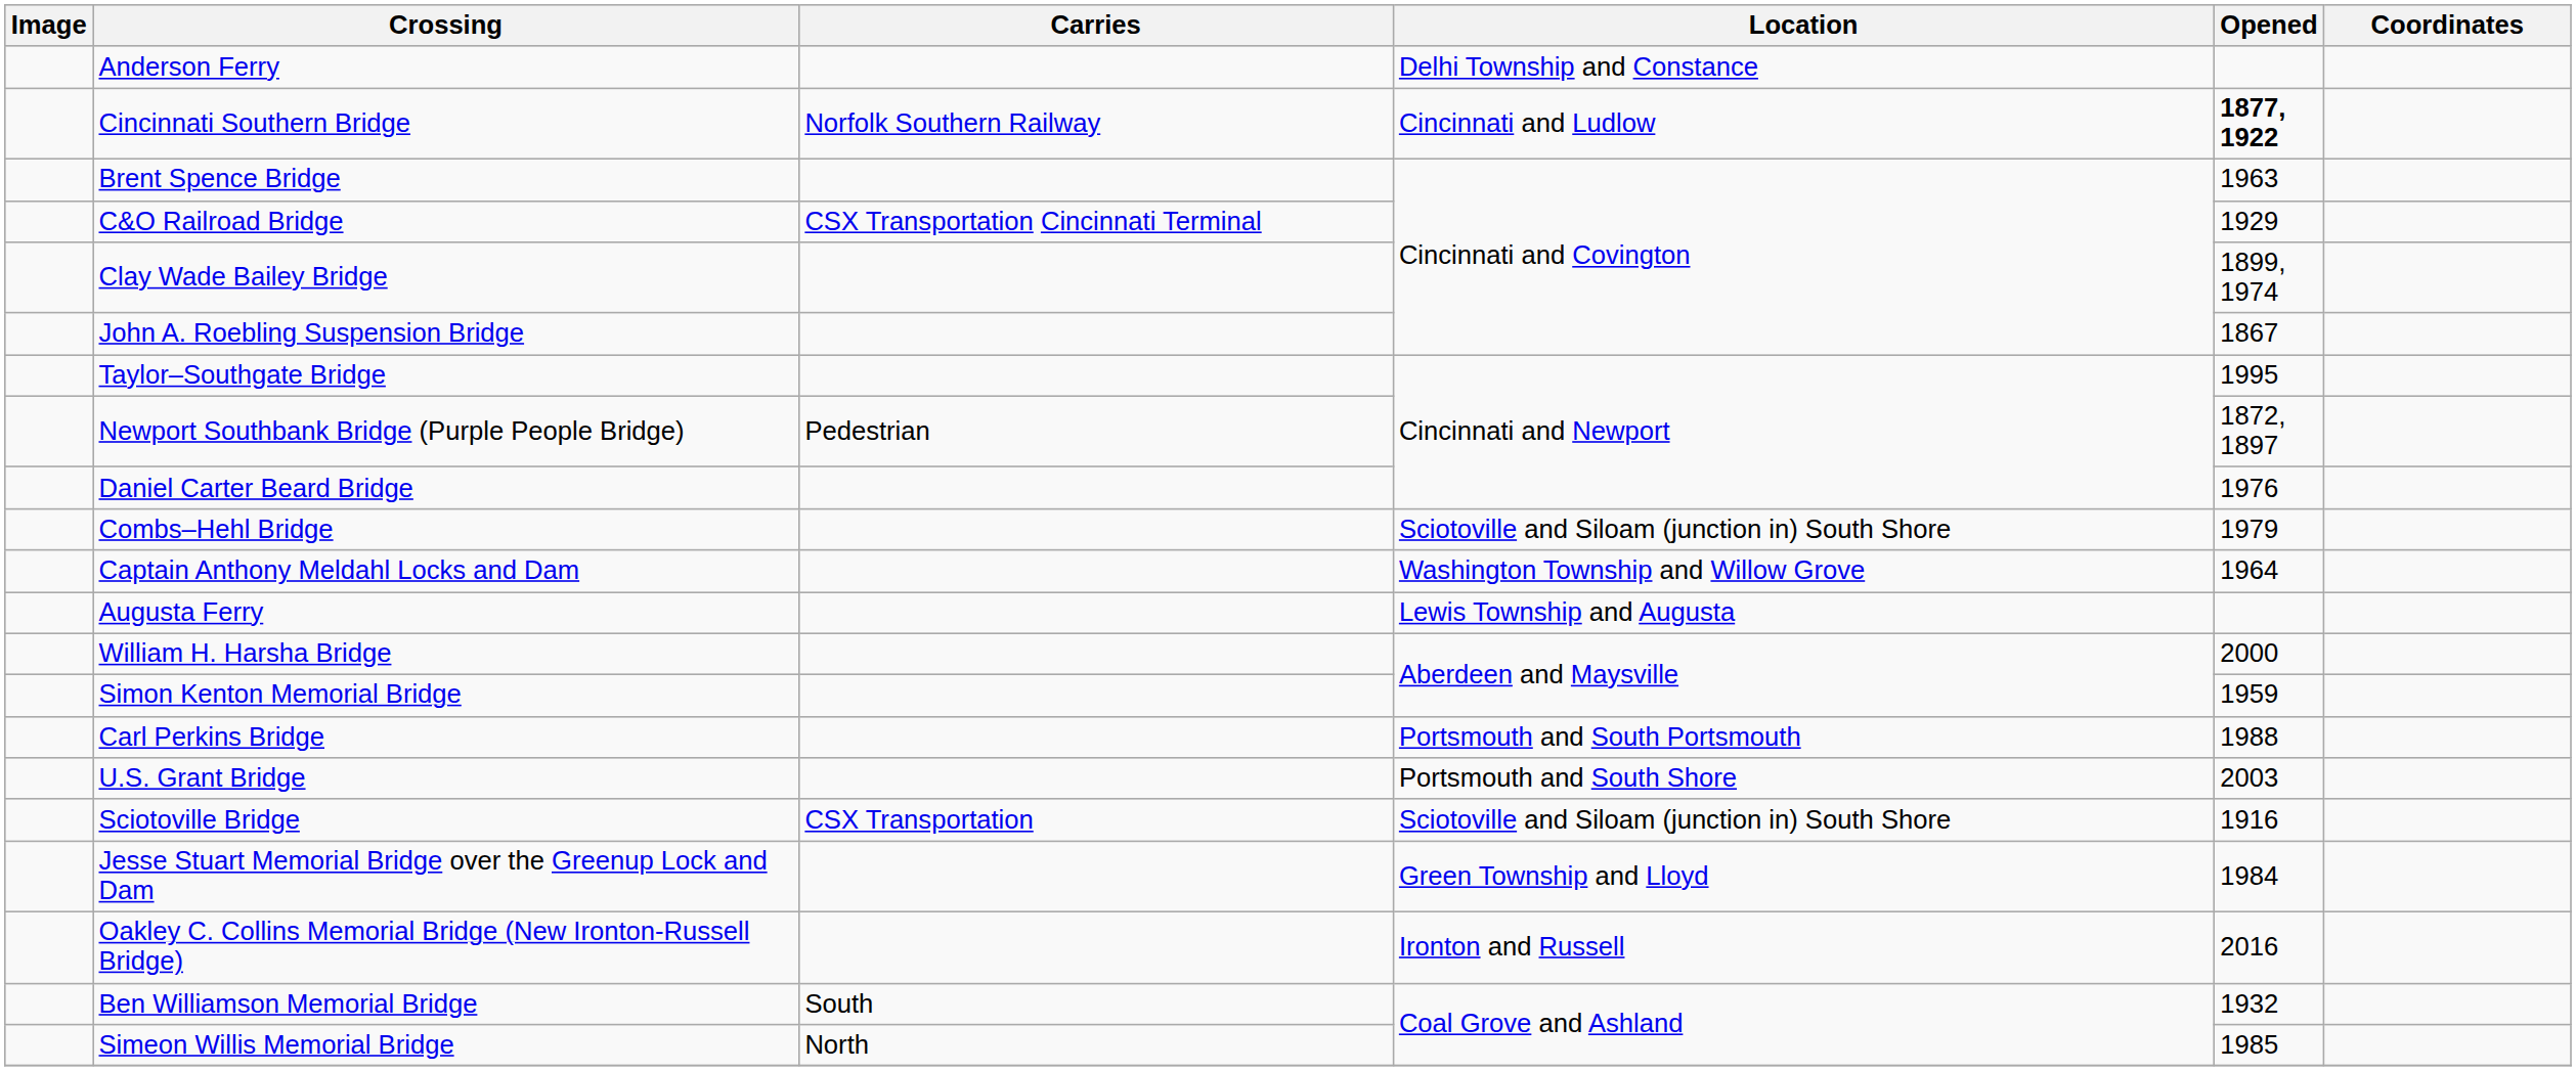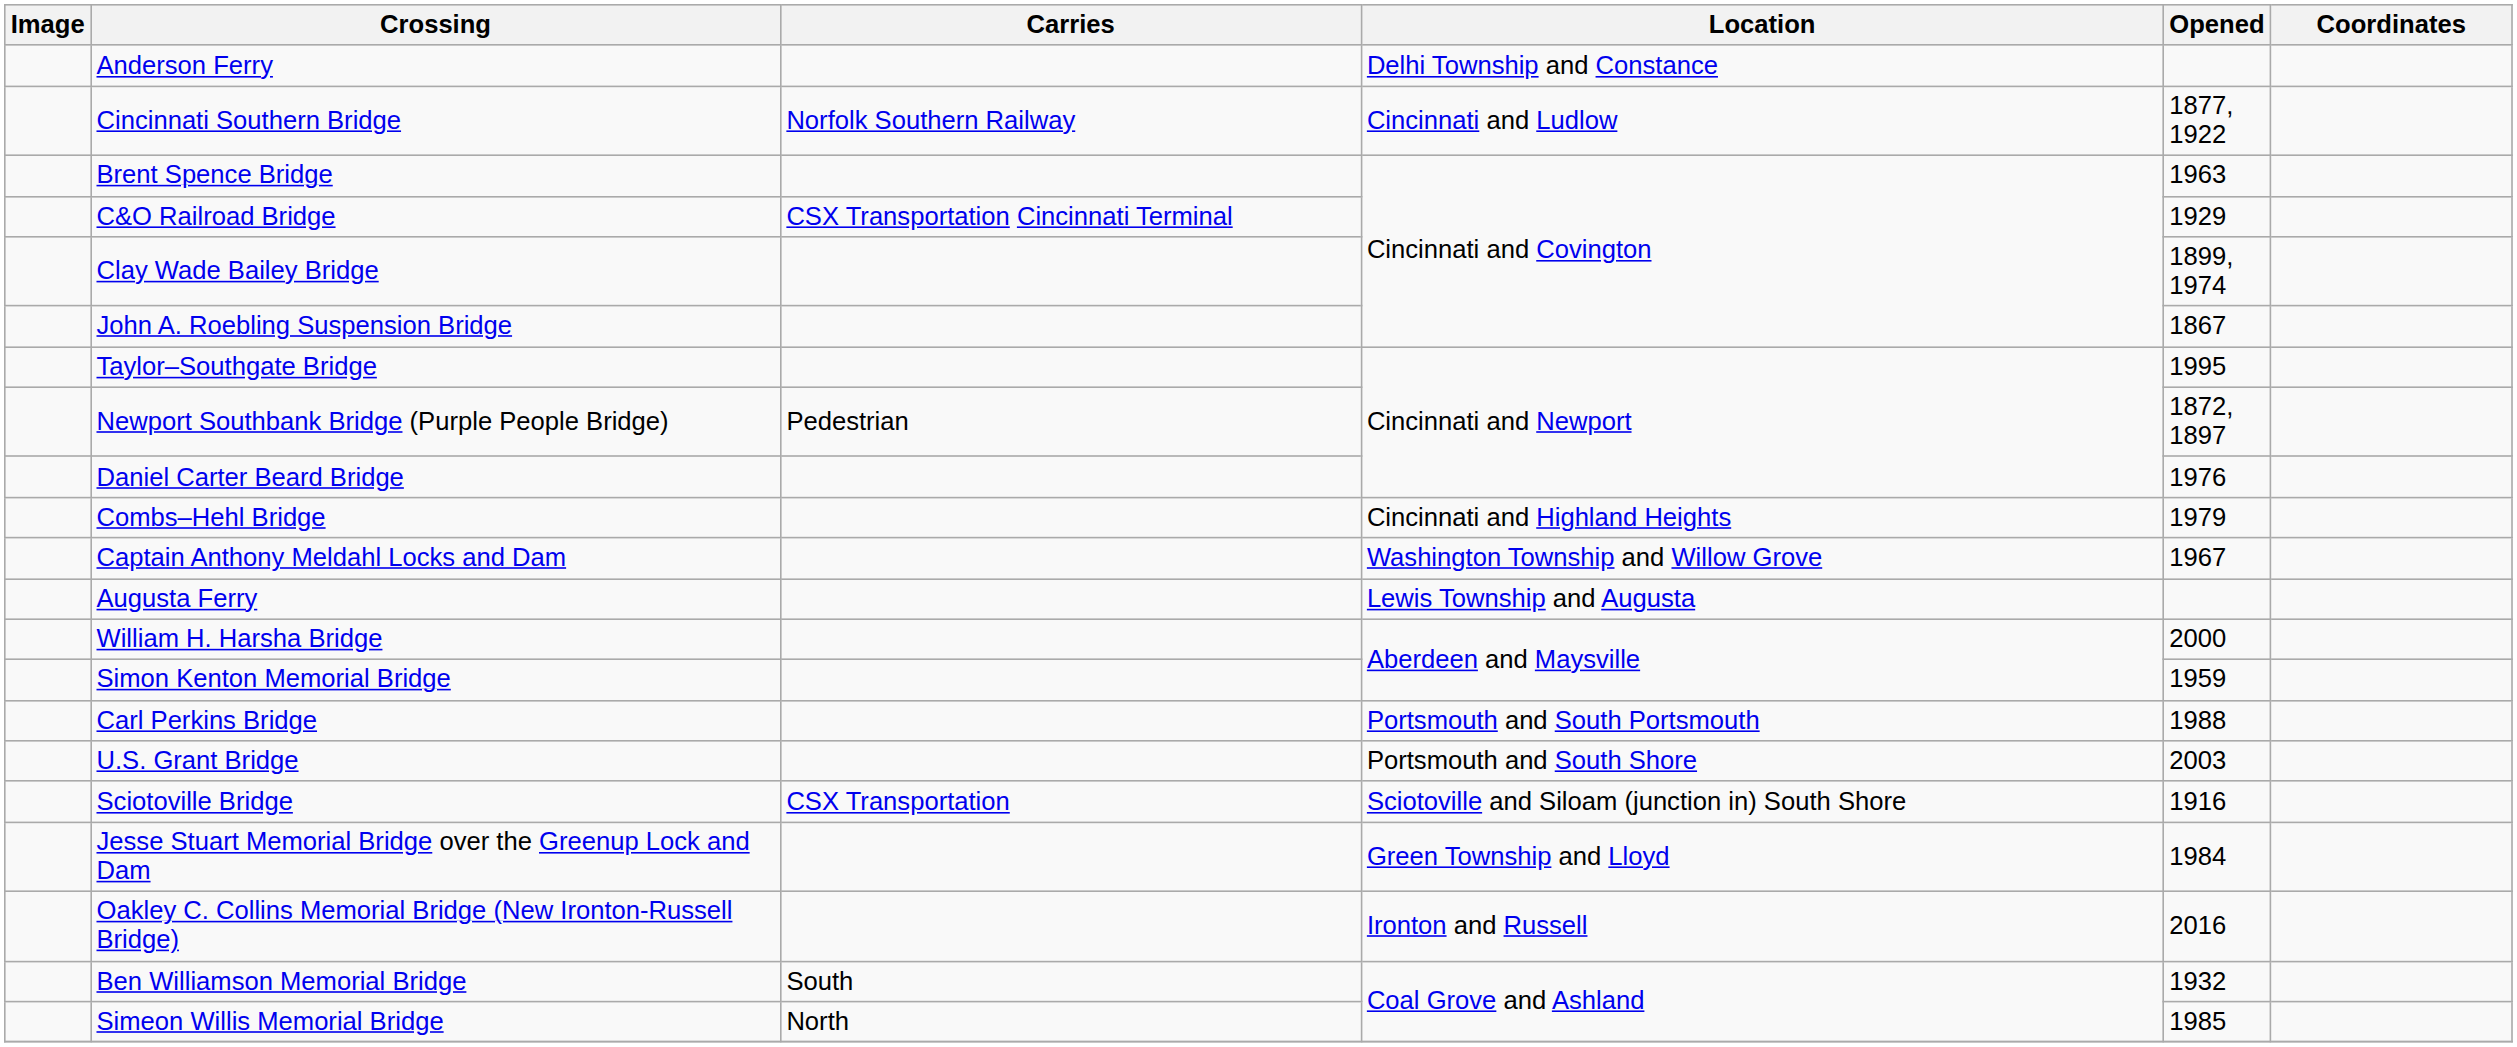Cincinnati Southern Bridge | Opened: bold -> normal
Combs–Hehl Bridge | Location: Sciotoville and Siloam (junction in) South Shore -> Cincinnati and Highland Heights
Captain Anthony Meldahl Locks and Dam | Opened: 1964 -> 1967
